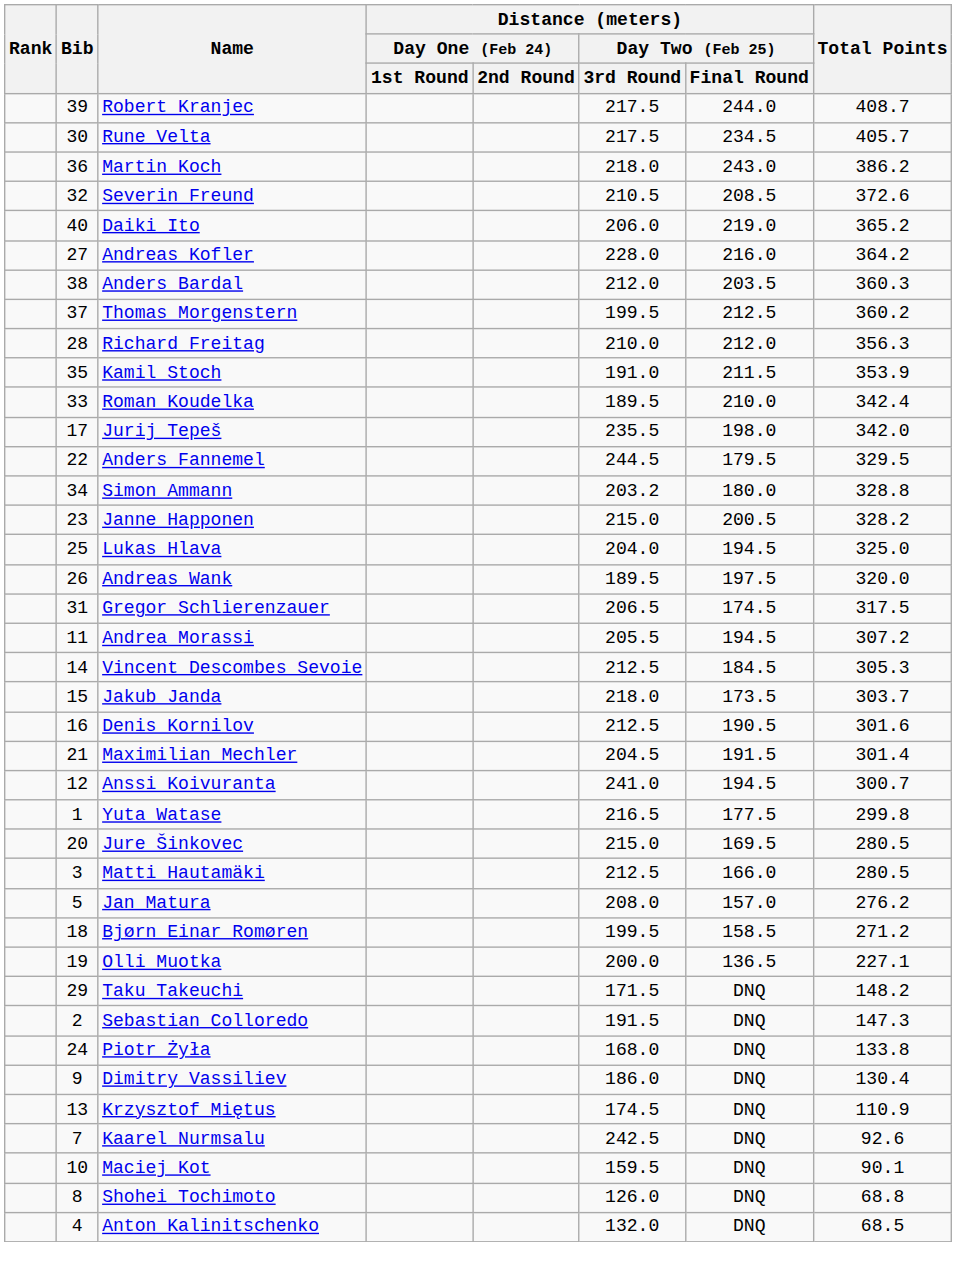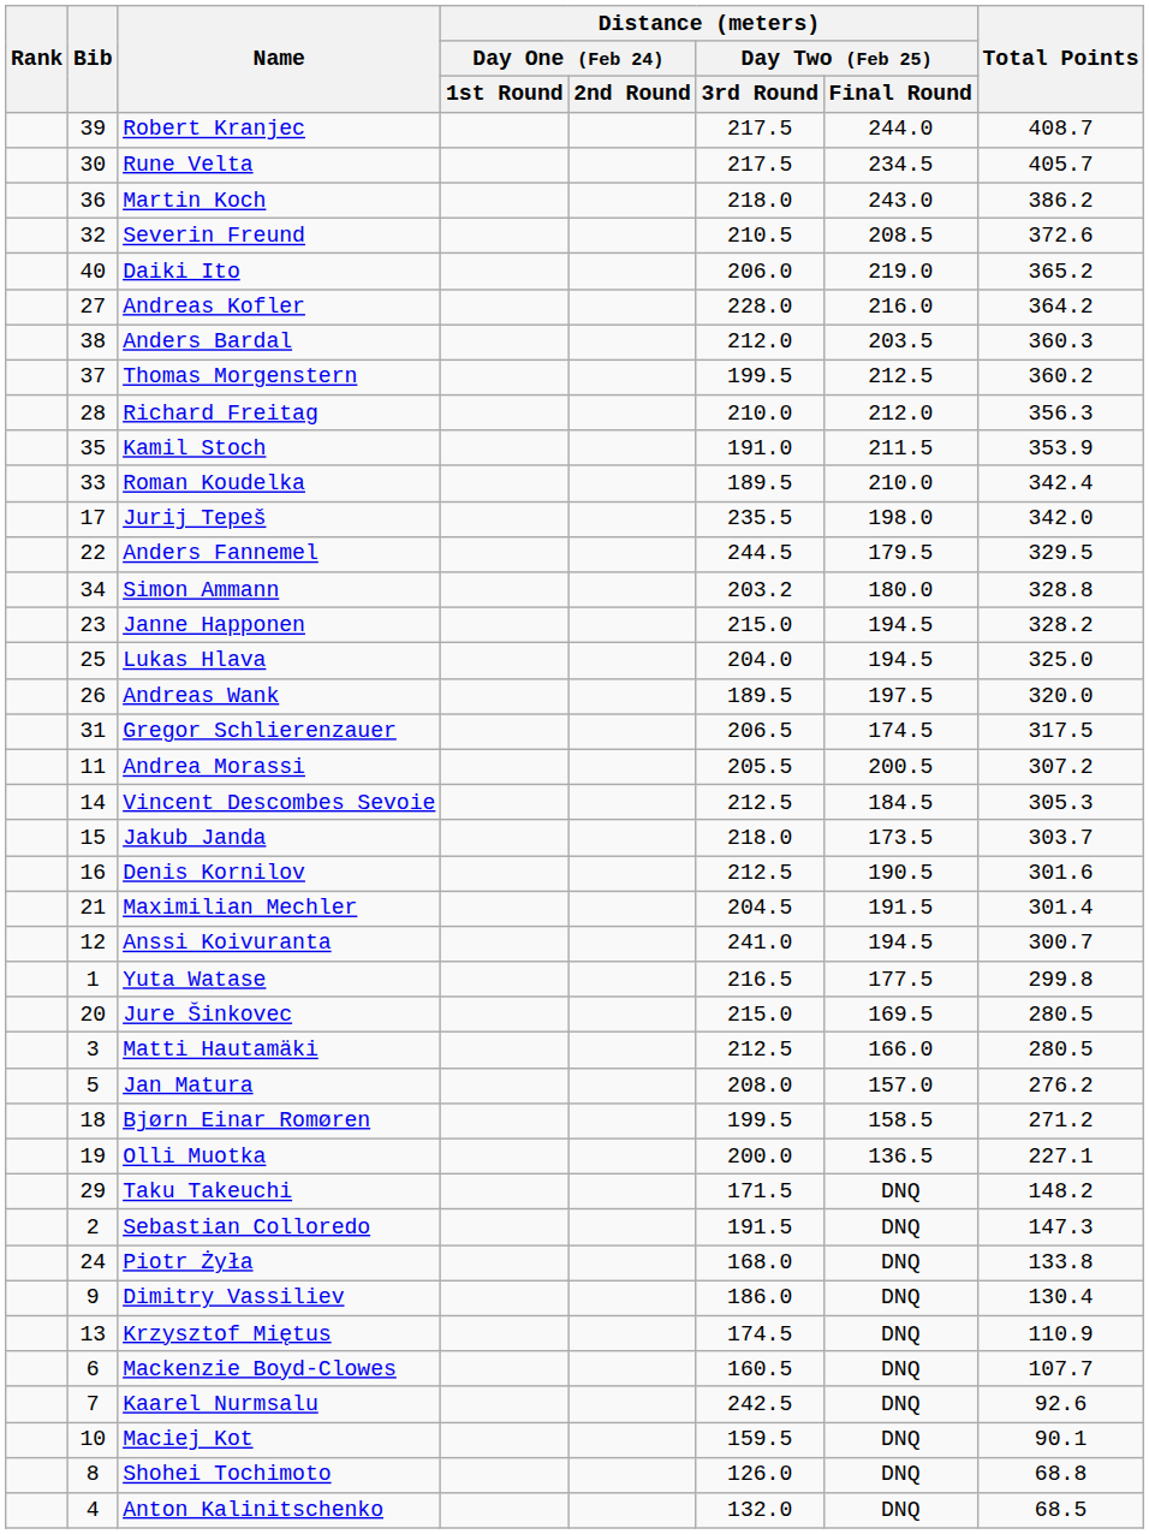Janne Happonen | Distance (meters) / Day Two (Feb 25) / Final Round: 200.5 -> 194.5
Andrea Morassi | Distance (meters) / Day Two (Feb 25) / Final Round: 194.5 -> 200.5
+ row: 6 | Mackenzie Boyd-Clowes | 160.5 | DNQ | 107.7
